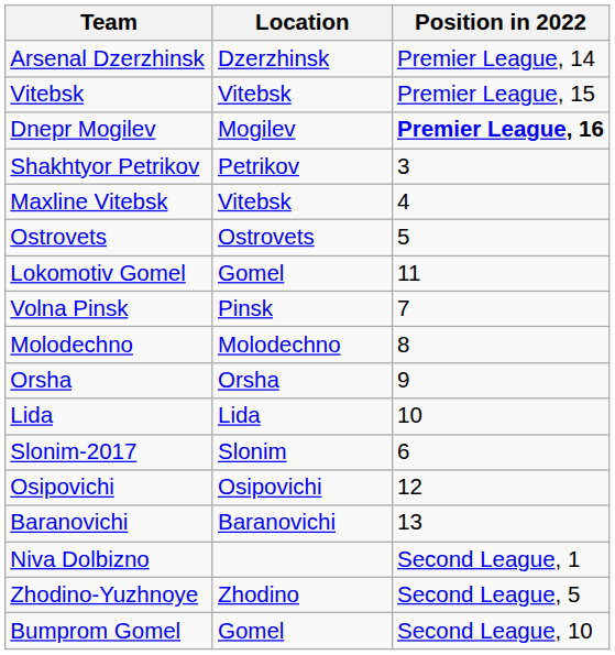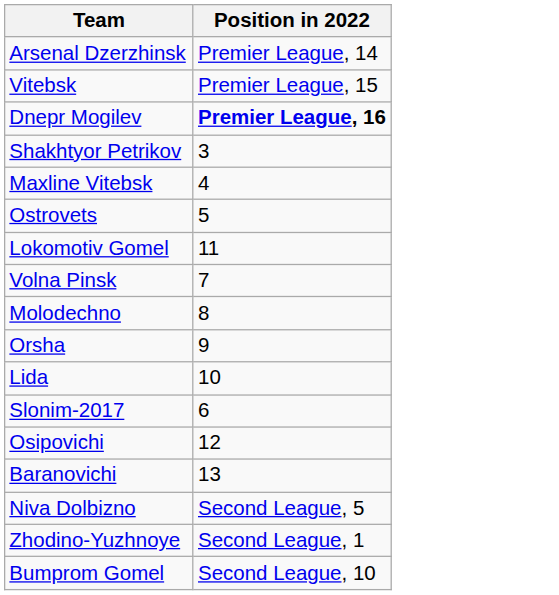- column: Location | Dzerzhinsk | Vitebsk | Mogilev | Petrikov | Vitebsk | Ostrovets | Gomel | Pinsk | Molodechno | Orsha | Lida | Slonim | Osipovichi | Baranovichi | Zhodino | Gomel
Niva Dolbizno | Position in 2022: Second League, 1 -> Second League, 5
Zhodino-Yuzhnoye | Position in 2022: Second League, 5 -> Second League, 1
